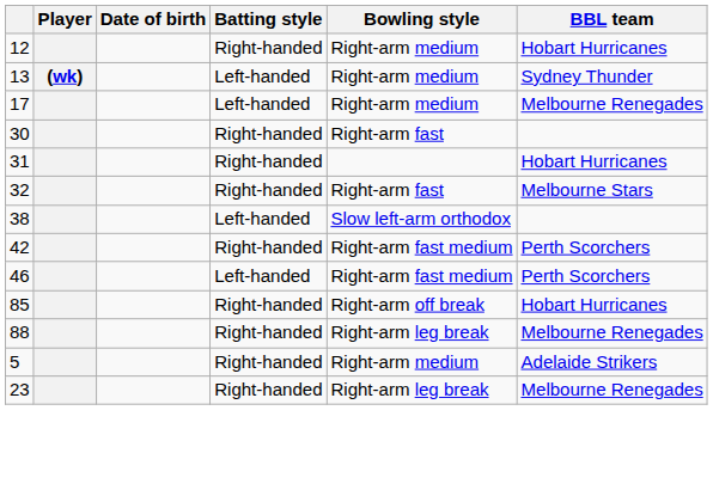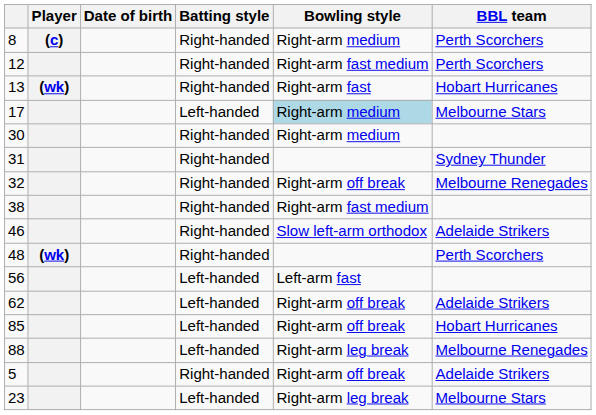+ row: 8 | (c) | Right-handed | Right-arm medium | Perth Scorchers
12 | Bowling style: Right-arm medium -> Right-arm fast medium
12 | BBL team: Hobart Hurricanes -> Perth Scorchers
13 | Batting style: Left-handed -> Right-handed
13 | Bowling style: Right-arm medium -> Right-arm fast
13 | BBL team: Sydney Thunder -> Hobart Hurricanes
17 | Bowling style: no background -> lightblue background
17 | BBL team: Melbourne Renegades -> Melbourne Stars
30 | Bowling style: Right-arm fast -> Right-arm medium
31 | BBL team: Hobart Hurricanes -> Sydney Thunder
32 | Bowling style: Right-arm fast -> Right-arm off break
32 | BBL team: Melbourne Stars -> Melbourne Renegades
38 | Batting style: Left-handed -> Right-handed
38 | Bowling style: Slow left-arm orthodox -> Right-arm fast medium
- row: 42 | Right-handed | Right-arm fast medium | Perth Scorchers
46 | Batting style: Left-handed -> Right-handed
46 | Bowling style: Right-arm fast medium -> Slow left-arm orthodox
46 | BBL team: Perth Scorchers -> Adelaide Strikers
+ row: 48 | (wk) | Right-handed | Perth Scorchers
+ row: 56 | Left-handed | Left-arm fast
+ row: 62 | Left-handed | Right-arm off break | Adelaide Strikers
85 | Batting style: Right-handed -> Left-handed
88 | Batting style: Right-handed -> Left-handed
5 | Bowling style: Right-arm medium -> Right-arm off break
23 | Batting style: Right-handed -> Left-handed
23 | BBL team: Melbourne Renegades -> Melbourne Stars
